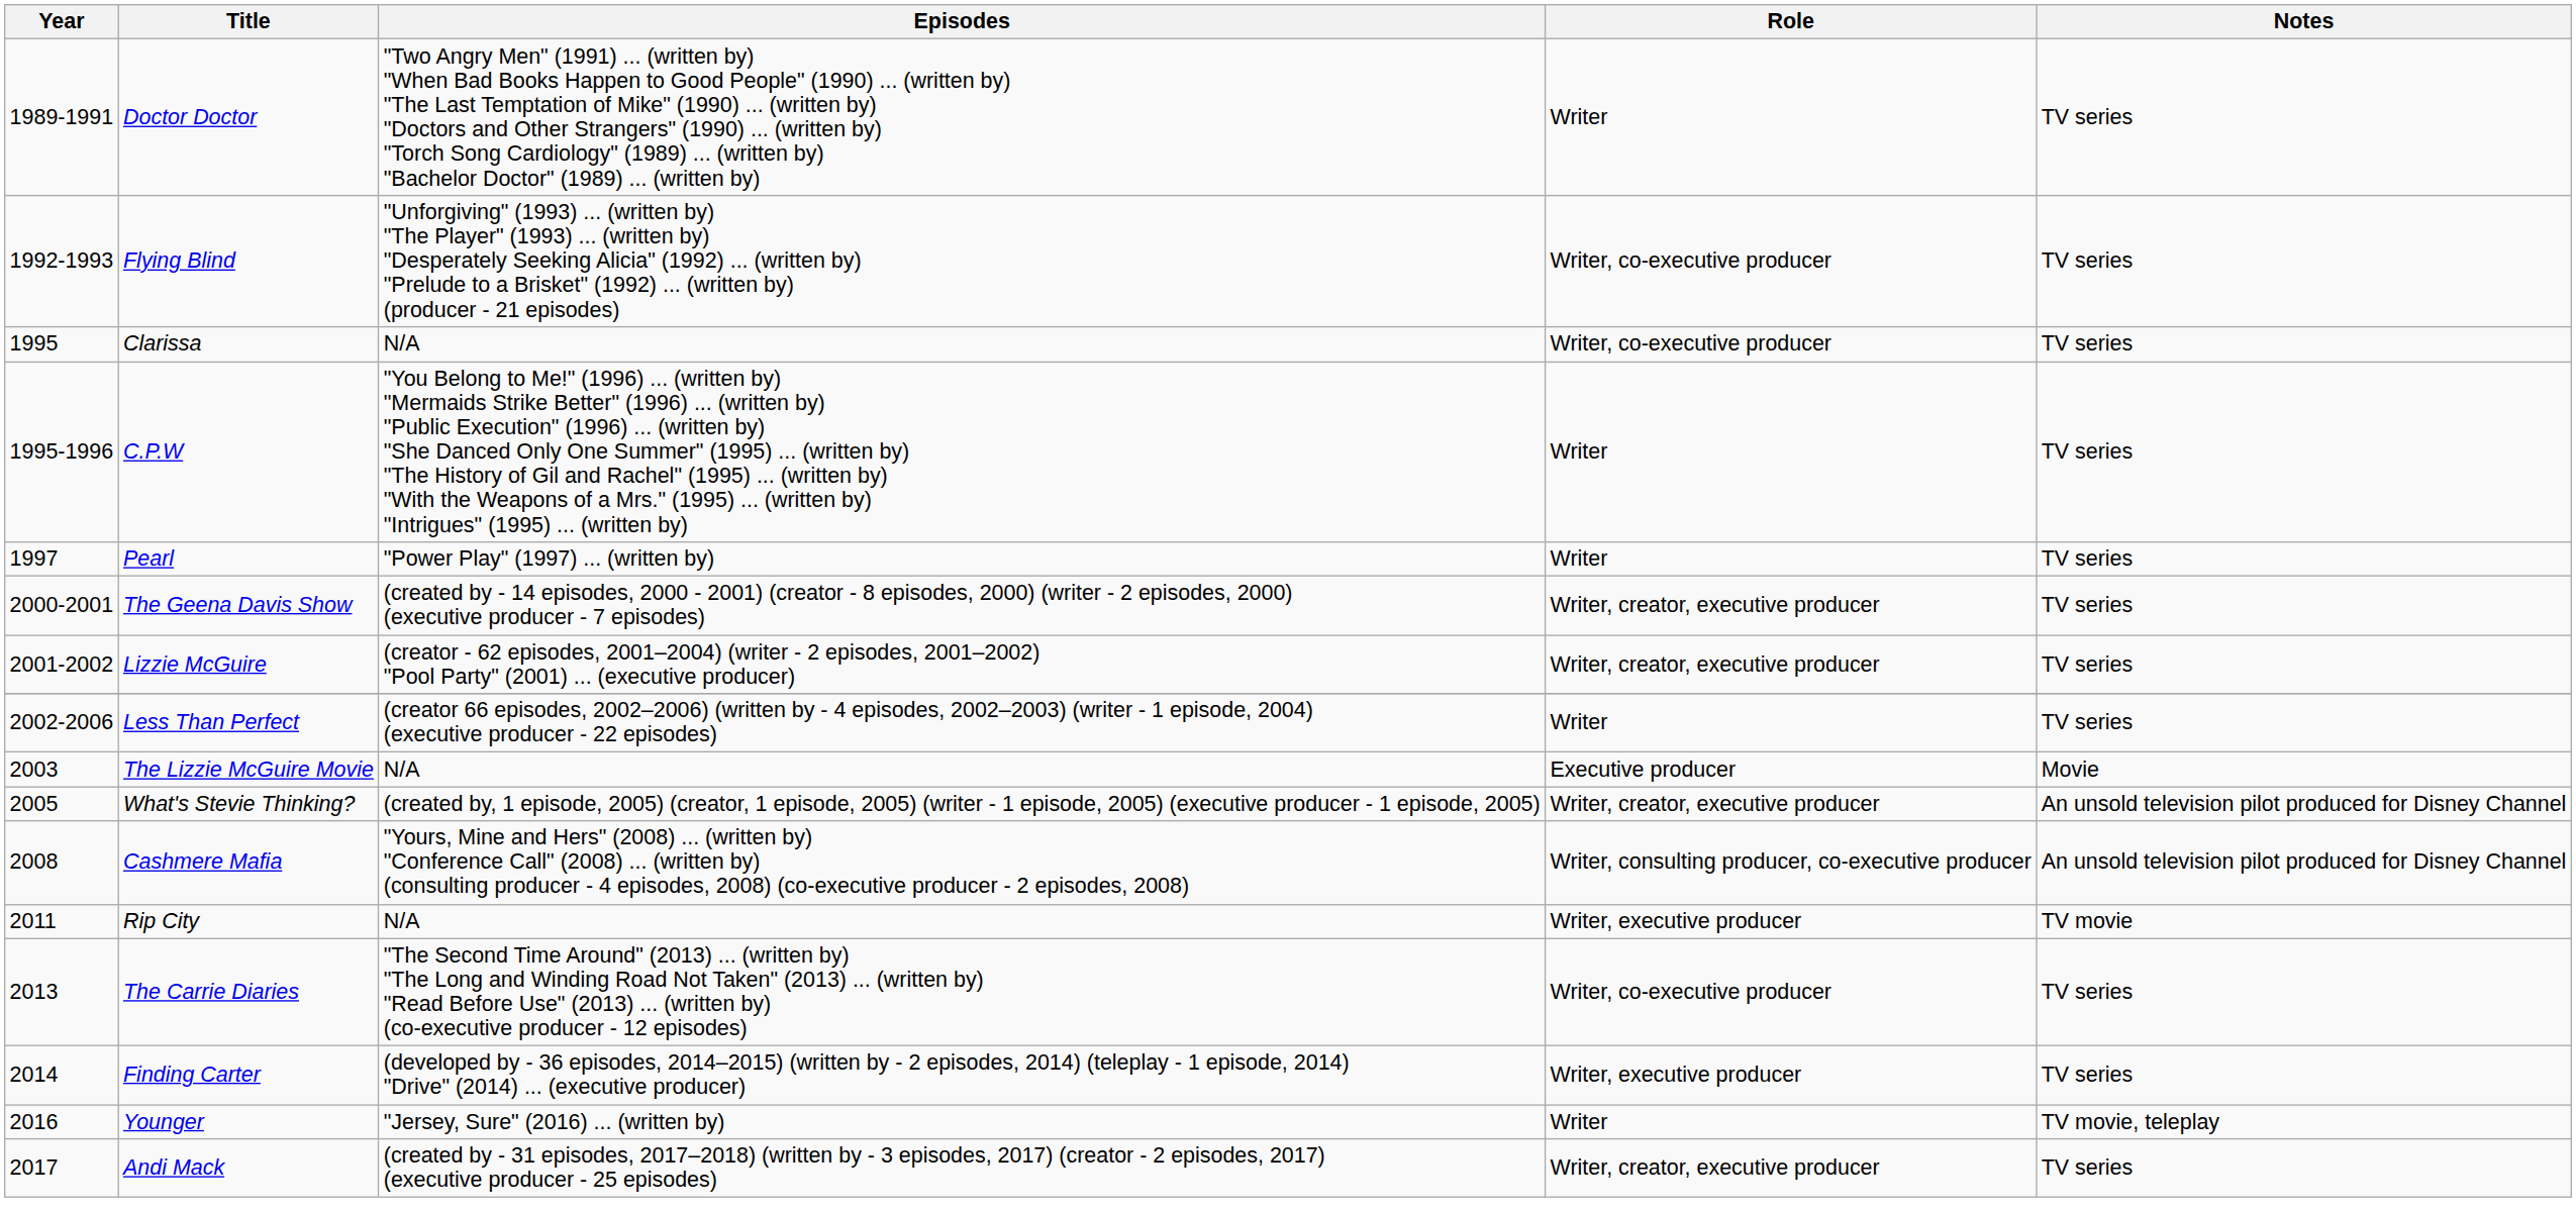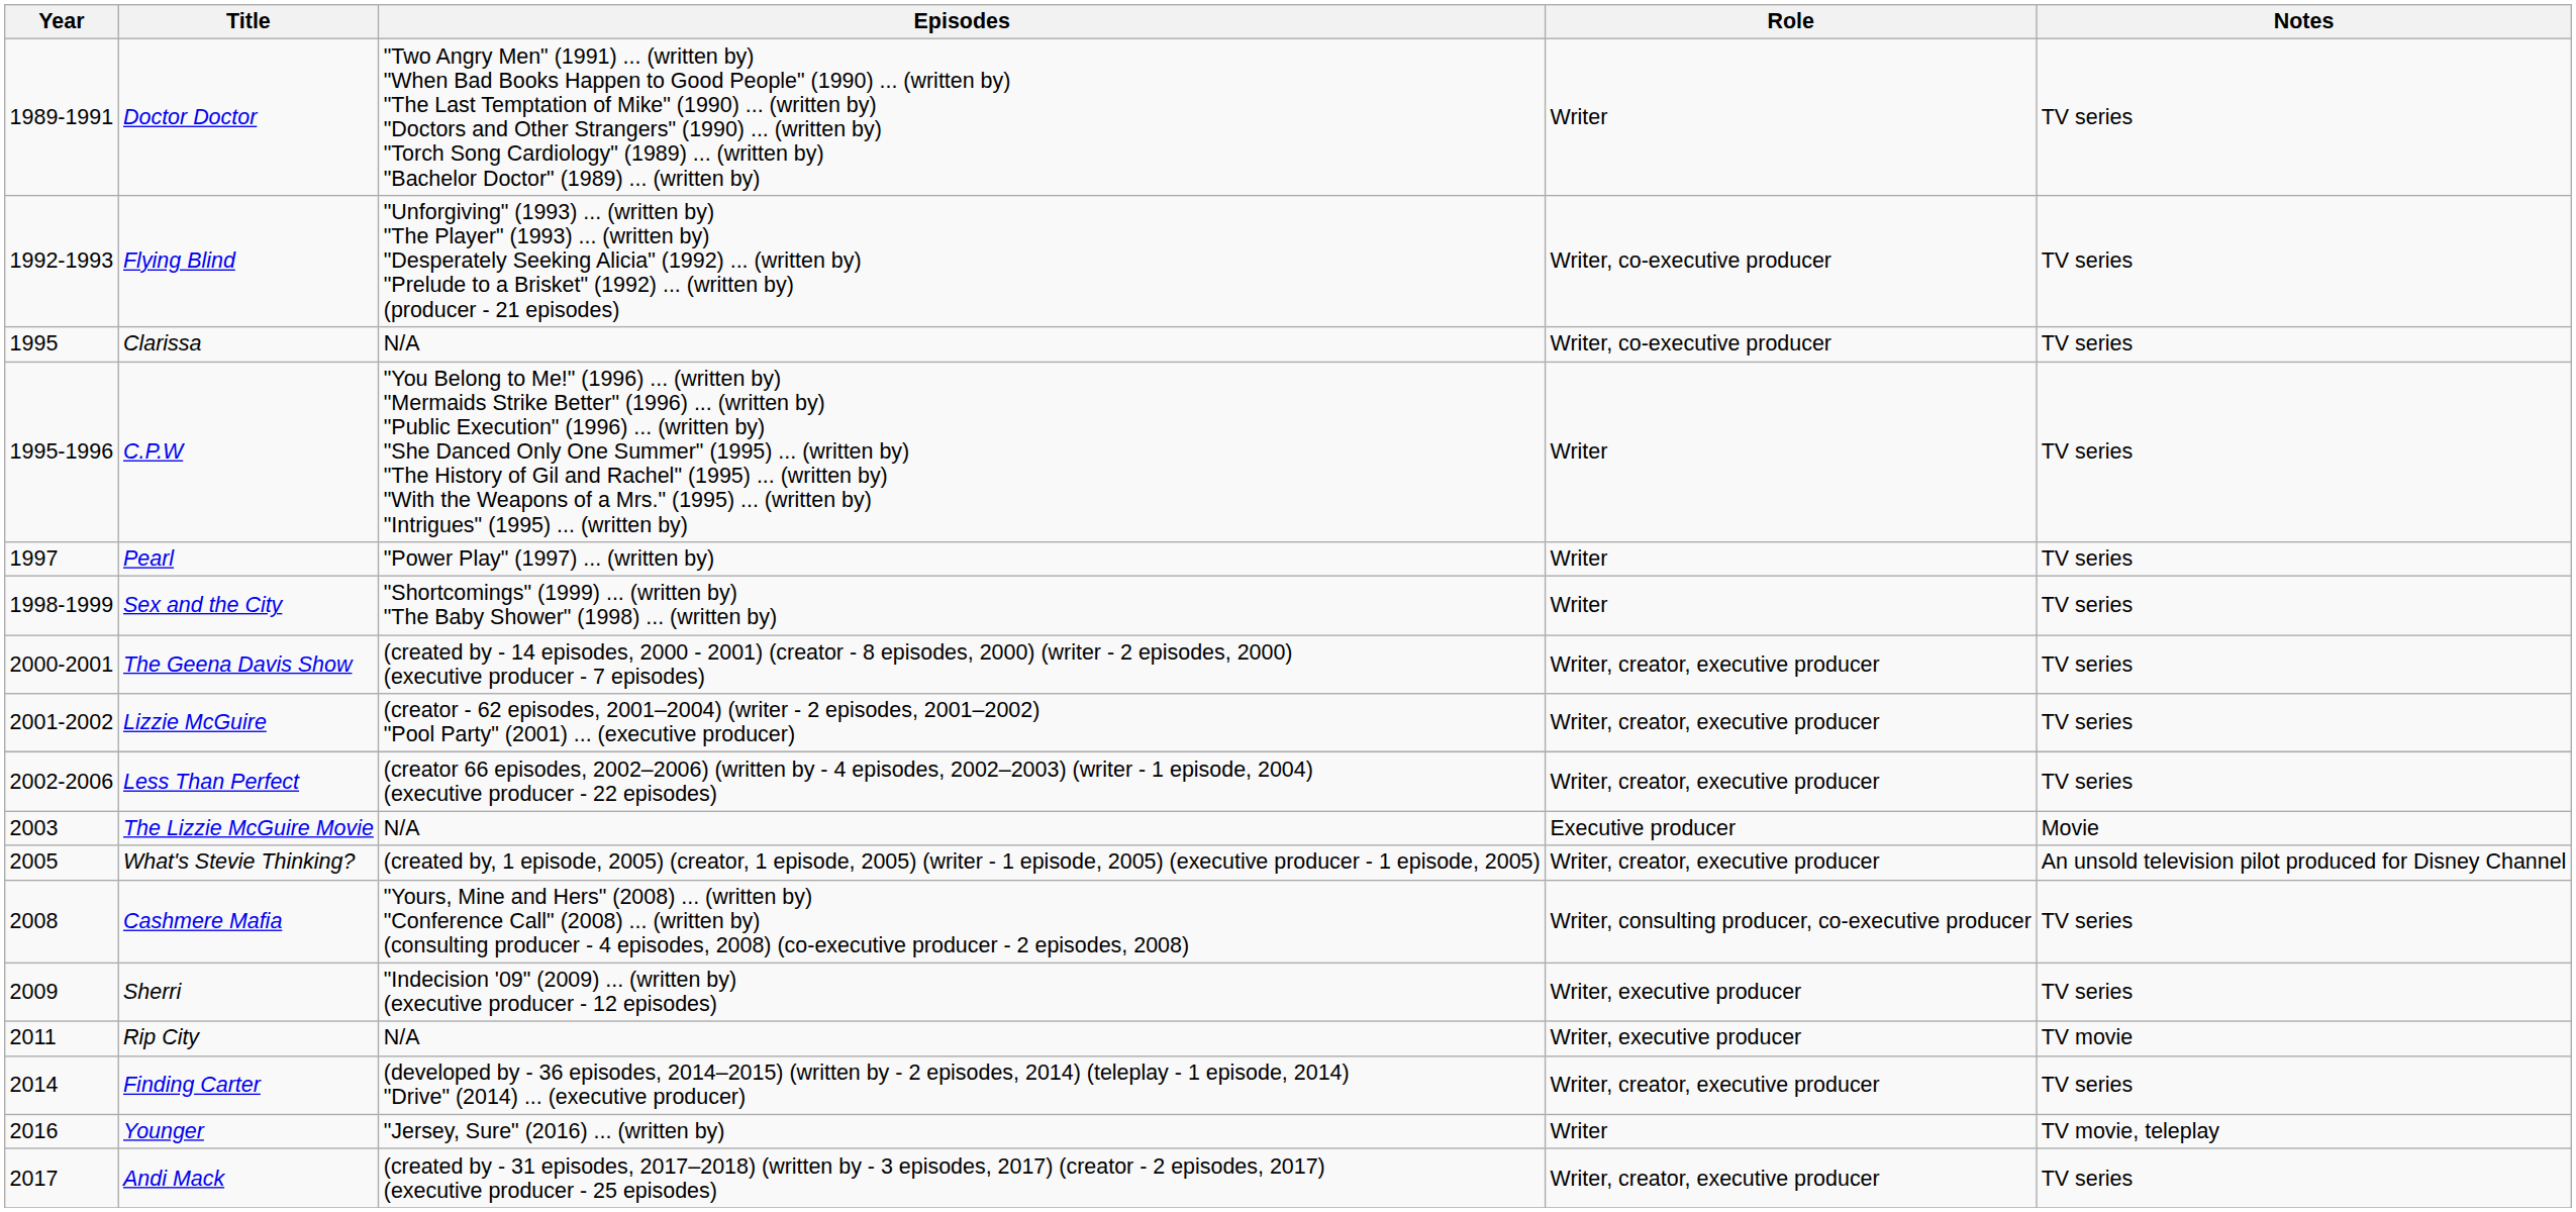+ row: 1998-1999 | Sex and the City | "Shortcomings" (1999) ... (written by) "The Baby Shower" (1998) ... (written by) | Writer | TV series
Less Than Perfect | Role: Writer -> Writer, creator, executive producer
Cashmere Mafia | Notes: An unsold television pilot produced for Disney Channel -> TV series
+ row: 2009 | Sherri | "Indecision '09" (2009) ... (written by) (executive producer - 12 episodes) | Writer, executive producer | TV series
- row: 2013 | The Carrie Diaries | "The Second Time Around" (2013) ... (written by) "The Long and Winding Road Not Taken" (2013) ... (written by) "Read Before Use" (2013) ... (written by) (co-executive producer - 12 episodes) | Writer, co-executive producer | TV series
Finding Carter | Role: Writer, executive producer -> Writer, creator, executive producer
